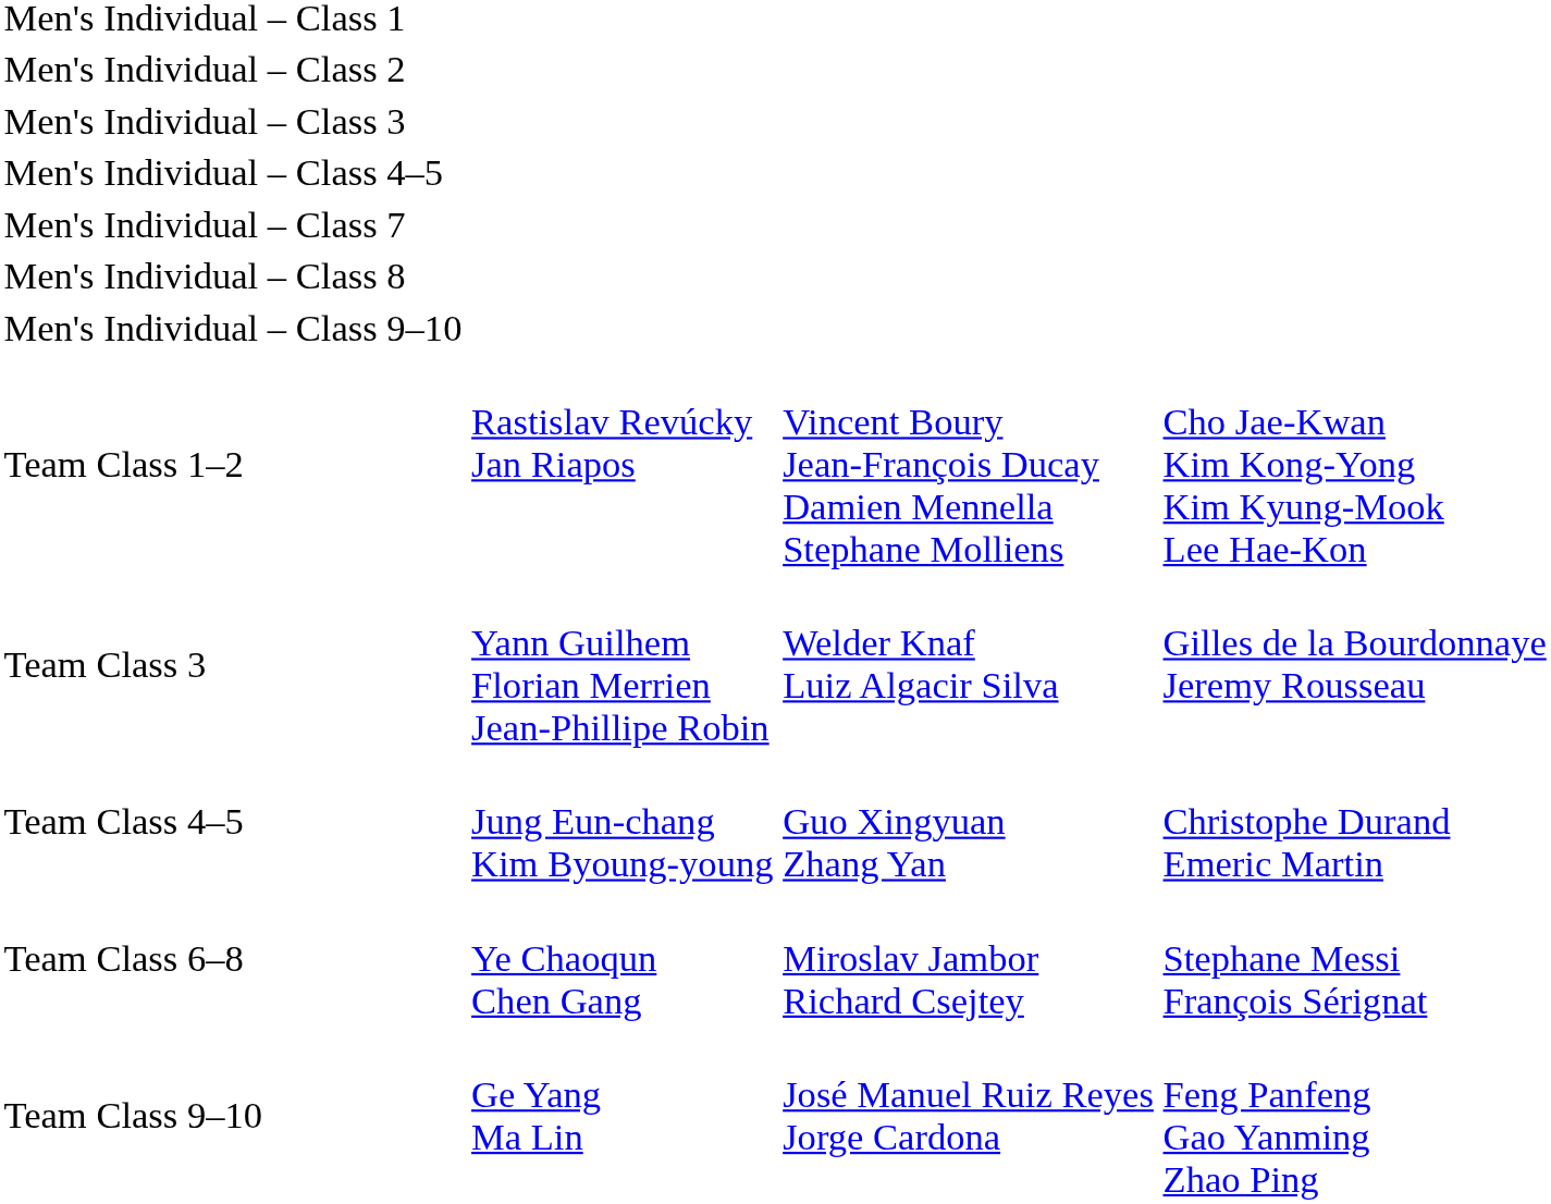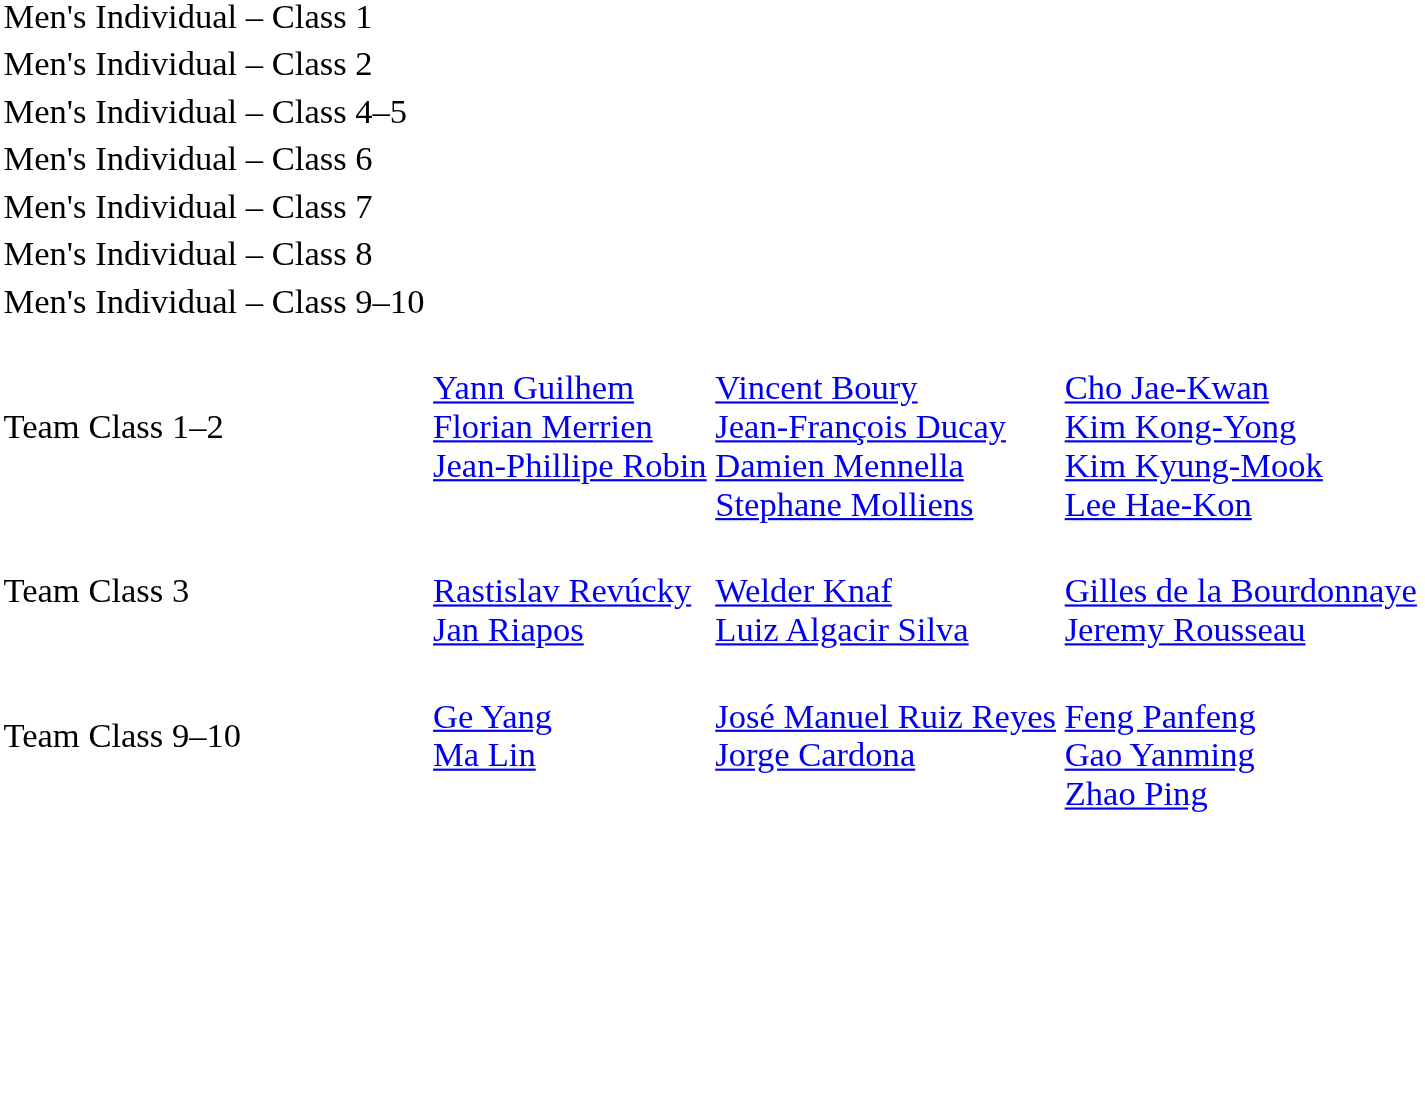- row: Men's Individual – Class 3
+ row: Men's Individual – Class 6
Team Class 1–2 | column 2: Rastislav Revúcky Jan Riapos -> Yann Guilhem Florian Merrien Jean-Phillipe Robin
Team Class 3 | column 2: Yann Guilhem Florian Merrien Jean-Phillipe Robin -> Rastislav Revúcky Jan Riapos
- row: Team Class 4–5 | Jung Eun-chang Kim Byoung-young | Guo Xingyuan Zhang Yan | Christophe Durand Emeric Martin
- row: Team Class 6–8 | Ye Chaoqun Chen Gang | Miroslav Jambor Richard Csejtey | Stephane Messi François Sérignat
